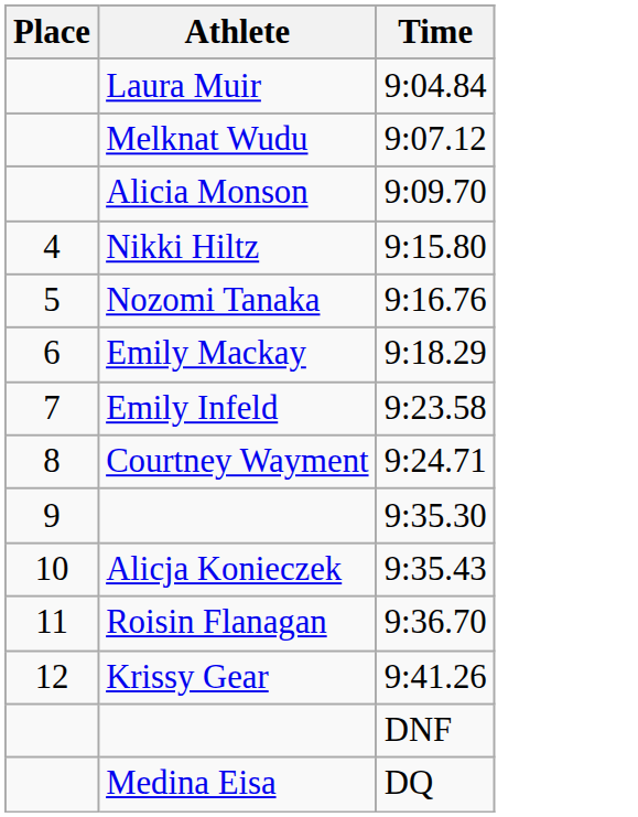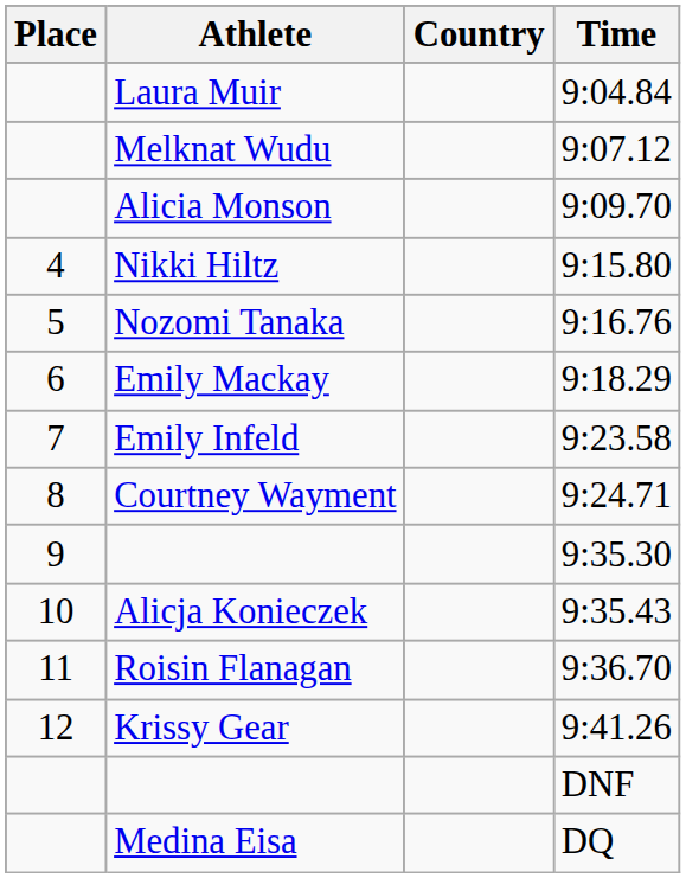+ column: Country
